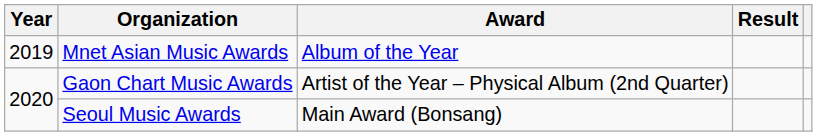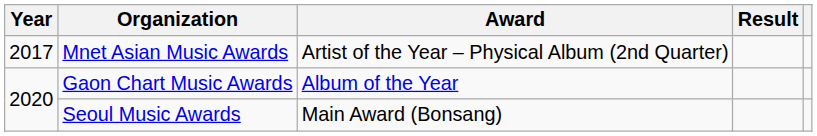Mnet Asian Music Awards | Year: 2019 -> 2017
Mnet Asian Music Awards | Award: Album of the Year -> Artist of the Year – Physical Album (2nd Quarter)
Gaon Chart Music Awards | Award: Artist of the Year – Physical Album (2nd Quarter) -> Album of the Year
